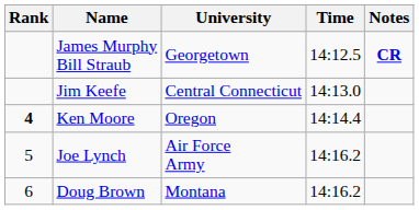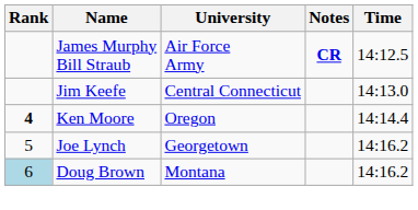columns swapped: Time <-> Notes
James Murphy Bill Straub | University: Georgetown -> Air Force Army
Joe Lynch | University: Air Force Army -> Georgetown
Doug Brown | Rank: no background -> lightblue background
